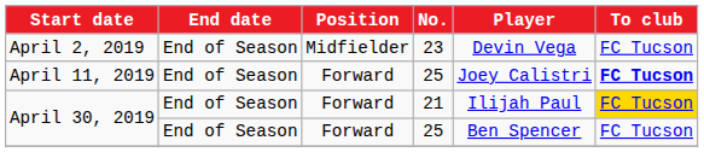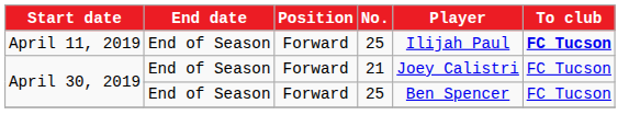- row: April 2, 2019 | End of Season | Midfielder | 23 | Devin Vega | FC Tucson
April 11, 2019 | Player: Joey Calistri -> Ilijah Paul
April 30, 2019 / 21 | Player: Ilijah Paul -> Joey Calistri
April 30, 2019 / 21 | To club: gold background -> no background
